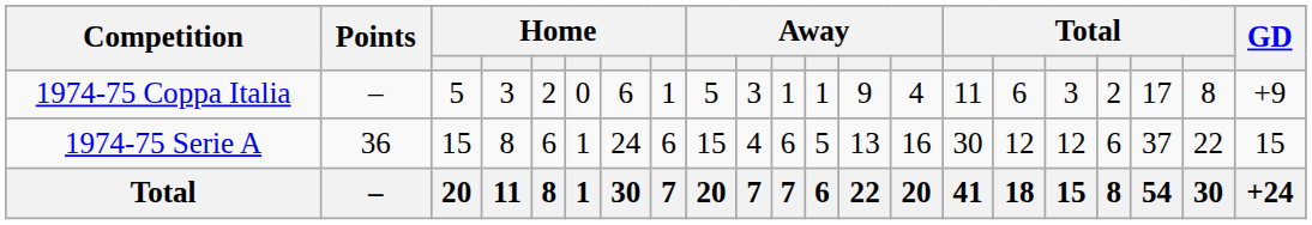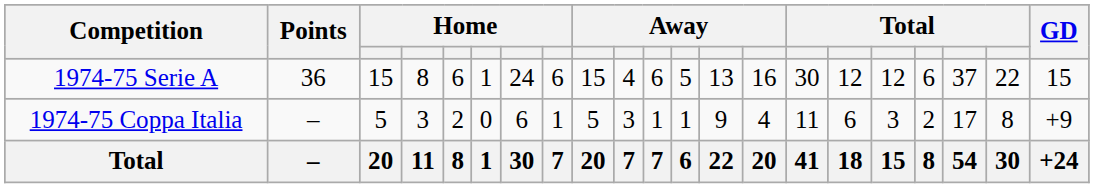rows swapped: 1974-75 Serie A <-> 1974-75 Coppa Italia
